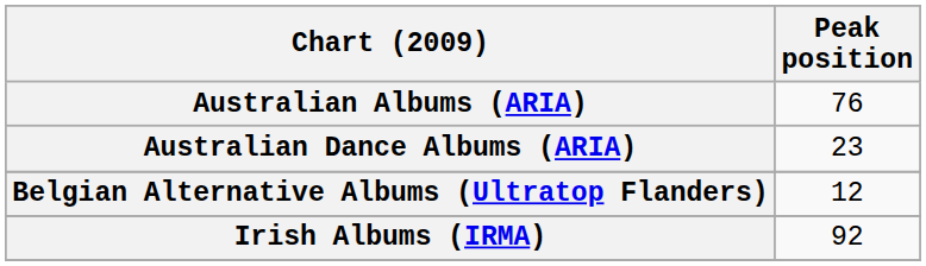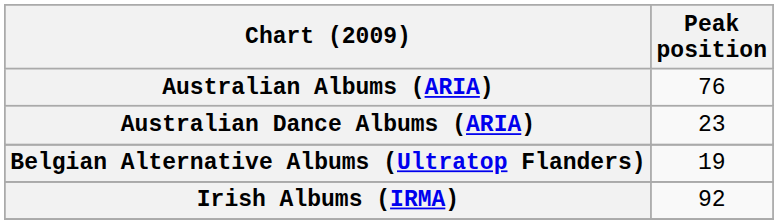Belgian Alternative Albums (Ultratop Flanders) | Peak position: 12 -> 19
